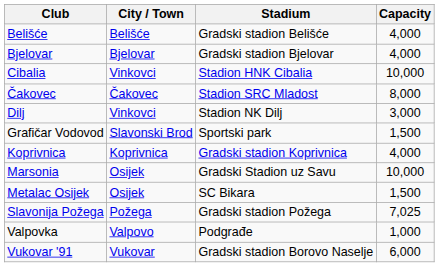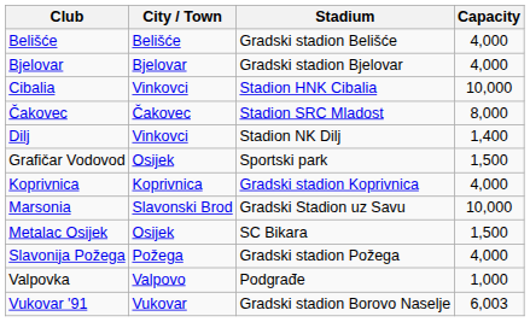Dilj | Capacity: 3,000 -> 1,400
Grafičar Vodovod | City / Town: Slavonski Brod -> Osijek
Marsonia | City / Town: Osijek -> Slavonski Brod
Slavonija Požega | Capacity: 7,025 -> 4,000
Vukovar '91 | Capacity: 6,000 -> 6,003
